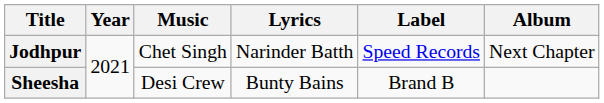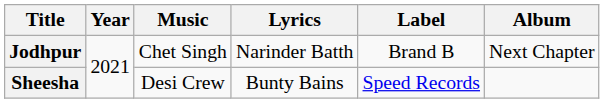Jodhpur | Label: Speed Records -> Brand B
Sheesha | Label: Brand B -> Speed Records
